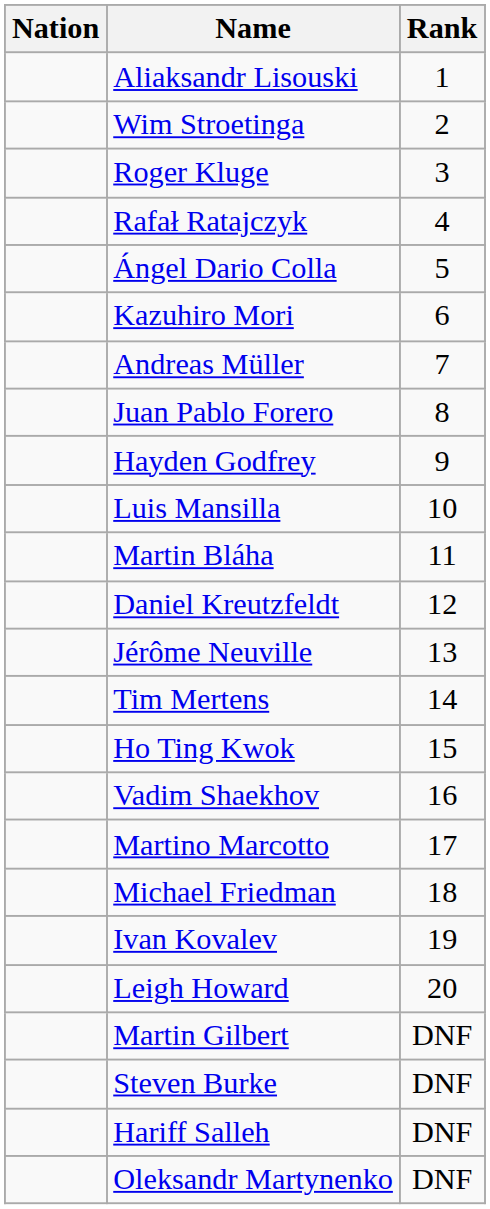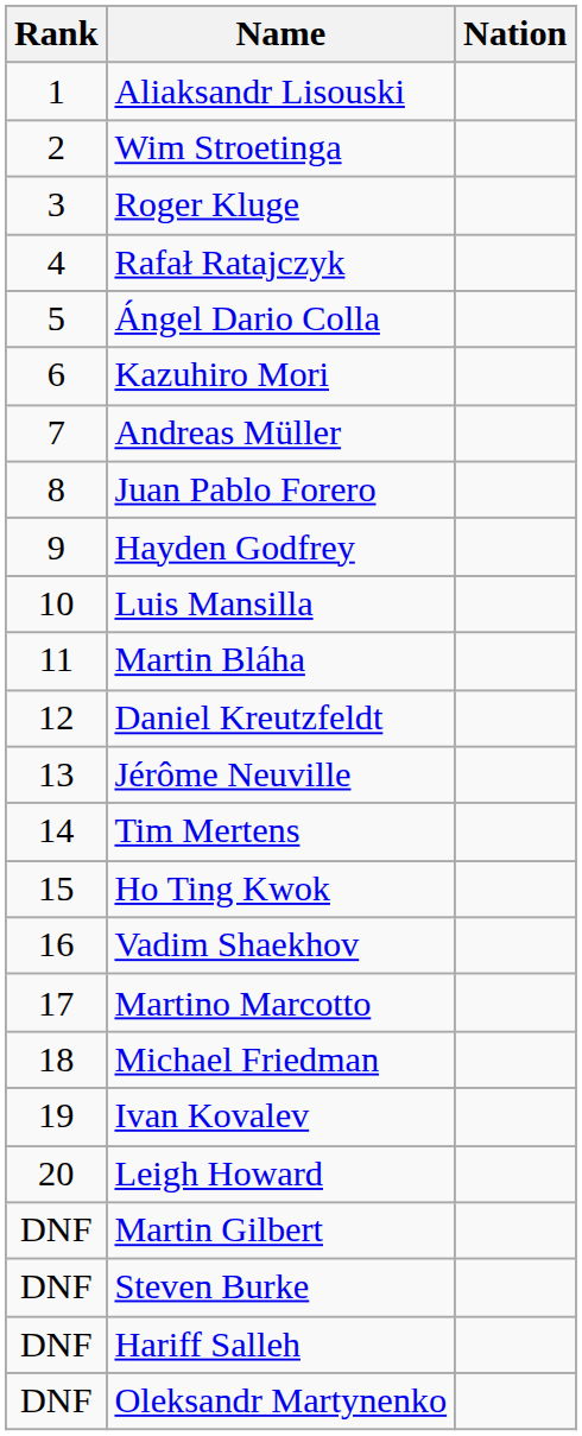columns swapped: Rank <-> Nation
